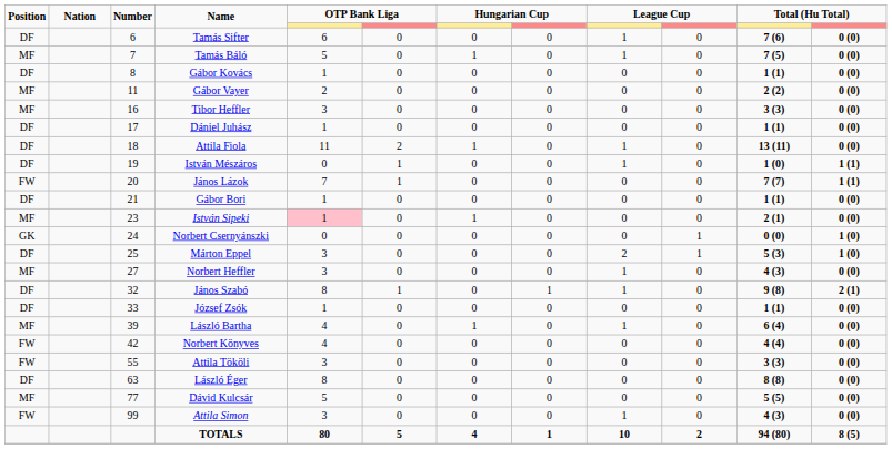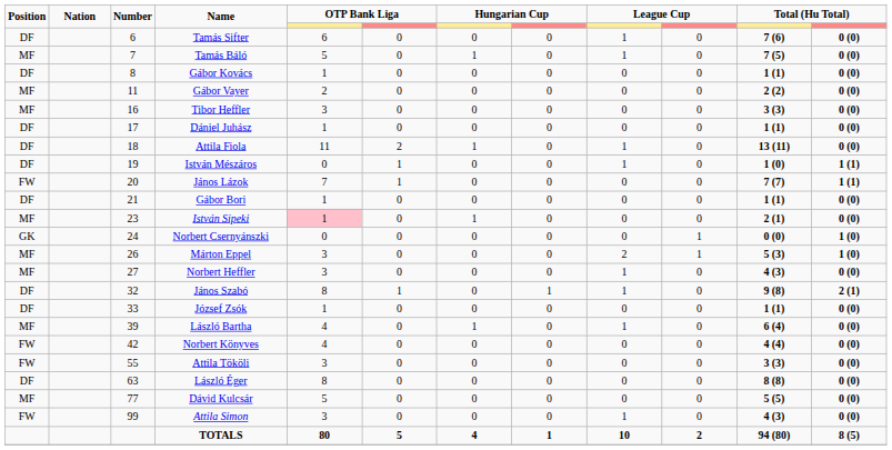Márton Eppel | Position: DF -> MF
Márton Eppel | Number: 25 -> 26
